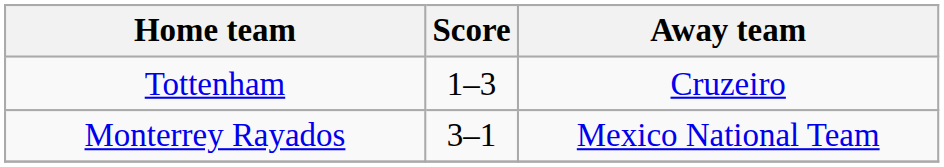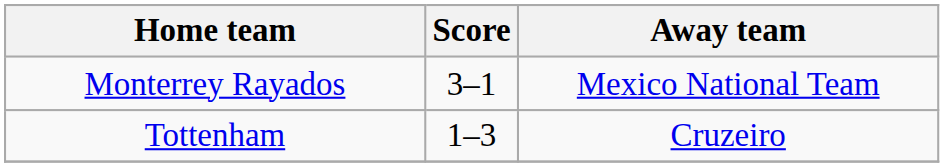rows swapped: Tottenham <-> Monterrey Rayados
